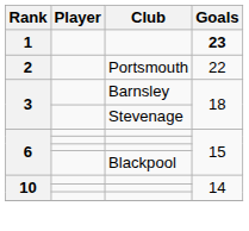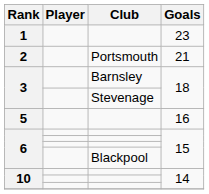1 | Goals: bold -> normal
2 | Goals: 22 -> 21
+ row: 5 | 16
